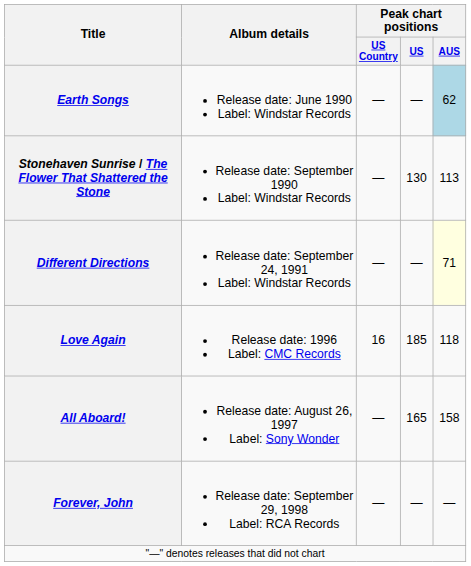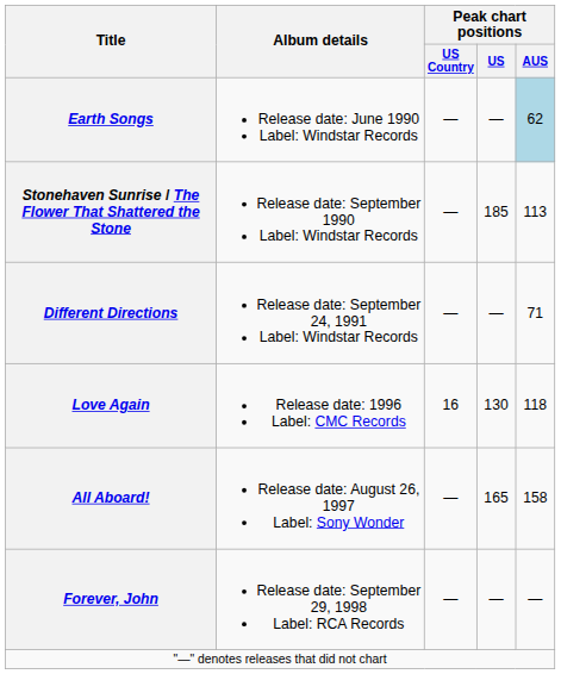Stonehaven Sunrise / The Flower That Shattered the Stone | Peak chart positions / US: 130 -> 185
Different Directions | Peak chart positions / AUS: lightyellow background -> no background
Love Again | Peak chart positions / US: 185 -> 130
